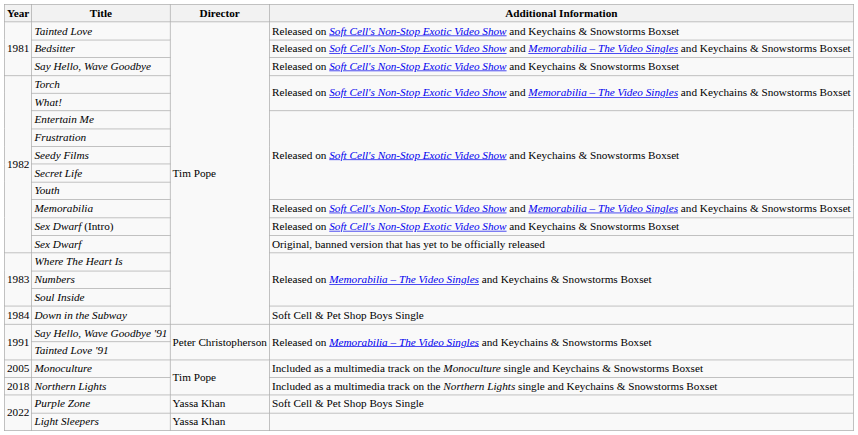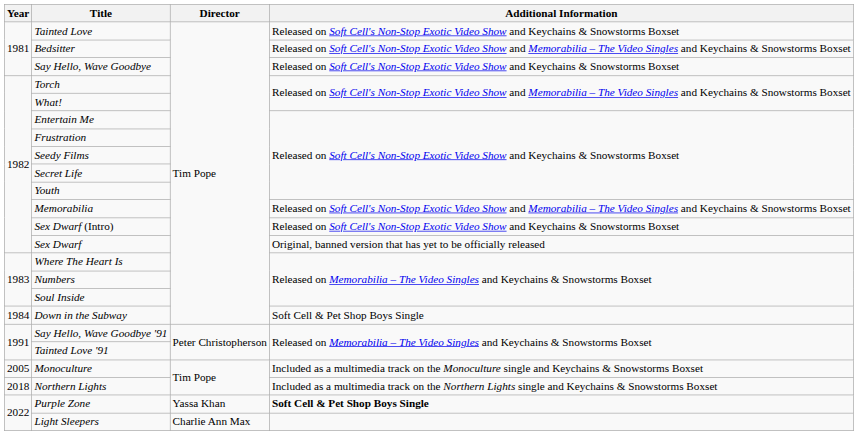Purple Zone | Additional Information: normal -> bold
Light Sleepers | Director: Yassa Khan -> Charlie Ann Max
